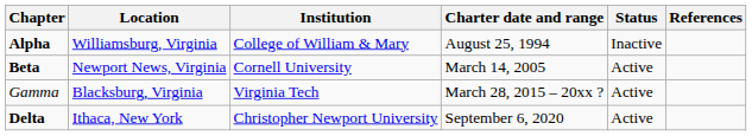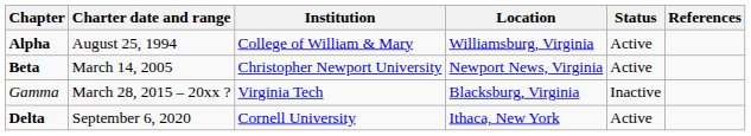columns swapped: Charter date and range <-> Location
Alpha | Status: Inactive -> Active
Beta | Institution: Cornell University -> Christopher Newport University
Gamma | Status: Active -> Inactive
Delta | Institution: Christopher Newport University -> Cornell University
